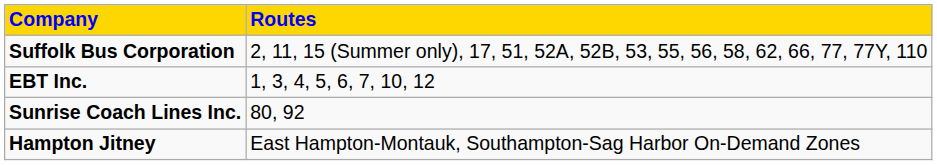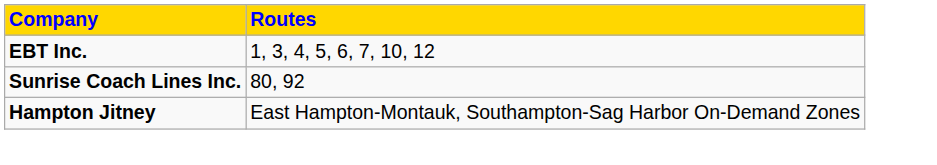- row: Suffolk Bus Corporation | 2, 11, 15 (Summer only), 17, 51, 52A, 52B, 53, 55, 56, 58, 62, 66, 77, 77Y, 110
